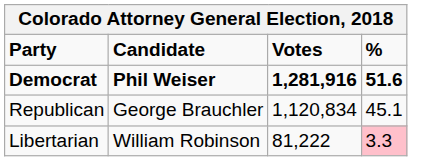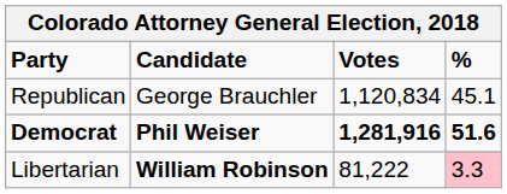rows swapped: Democrat <-> Republican
Libertarian | Candidate: normal -> bold
